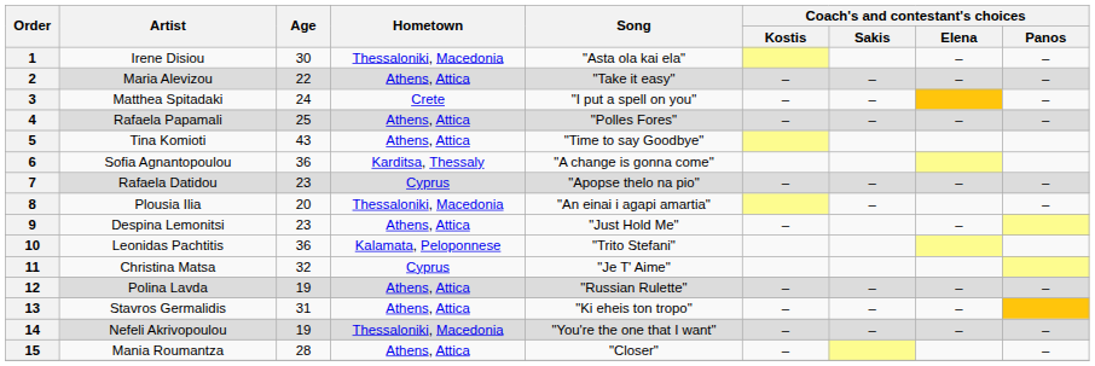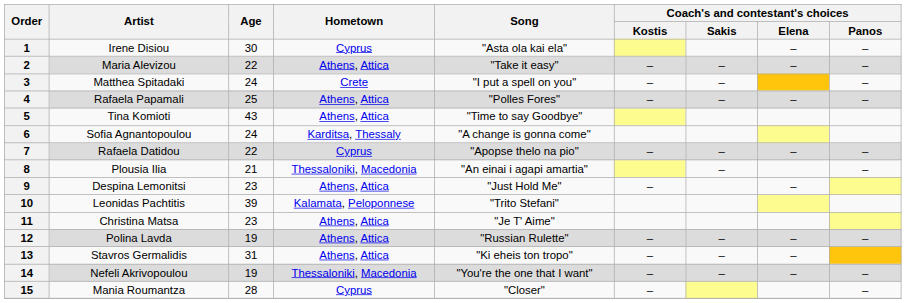1 | Hometown: Thessaloniki, Macedonia -> Cyprus
6 | Age: 36 -> 24
7 | Age: 23 -> 22
8 | Age: 20 -> 21
10 | Age: 36 -> 39
11 | Age: 32 -> 23
11 | Hometown: Cyprus -> Athens, Attica
15 | Hometown: Athens, Attica -> Cyprus
